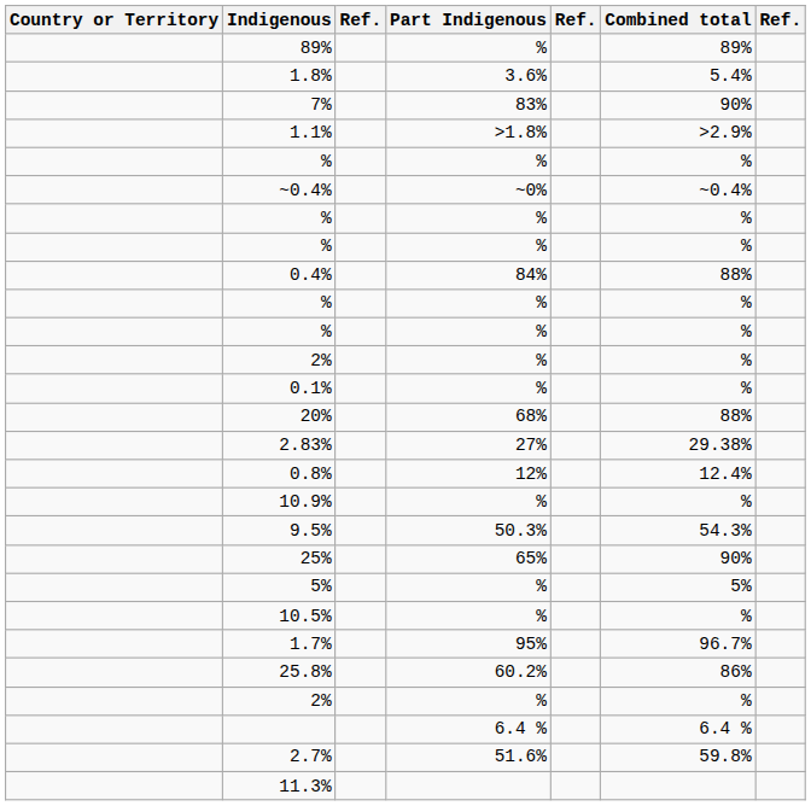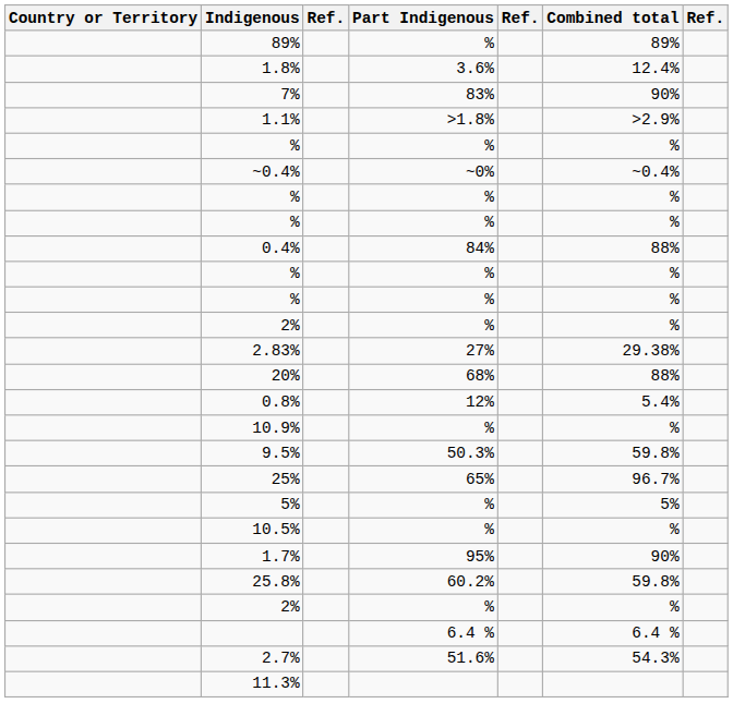1.8% | Combined total: 5.4% -> 12.4%
- row: 0.1% | % | %
rows swapped: 2.83% <-> 20%
0.8% | Combined total: 12.4% -> 5.4%
9.5% | Combined total: 54.3% -> 59.8%
25% | Combined total: 90% -> 96.7%
1.7% | Combined total: 96.7% -> 90%
25.8% | Combined total: 86% -> 59.8%
2.7% | Combined total: 59.8% -> 54.3%
